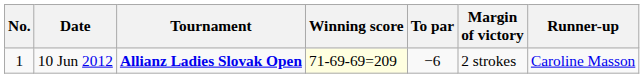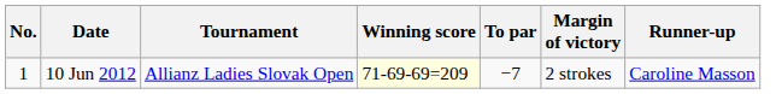10 Jun 2012 | Tournament: bold -> normal
10 Jun 2012 | To par: −6 -> −7
